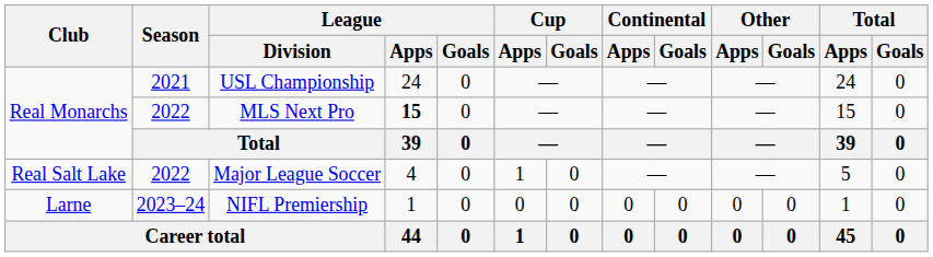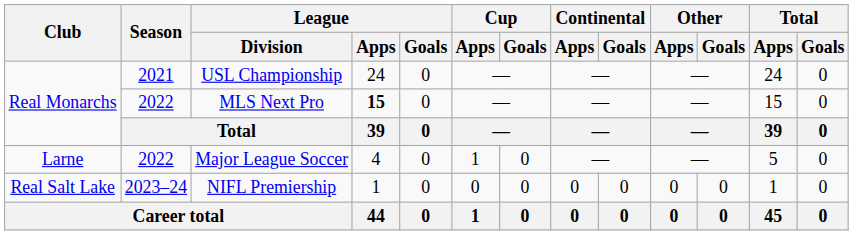Major League Soccer | Club: Real Salt Lake -> Larne
NIFL Premiership | Club: Larne -> Real Salt Lake
